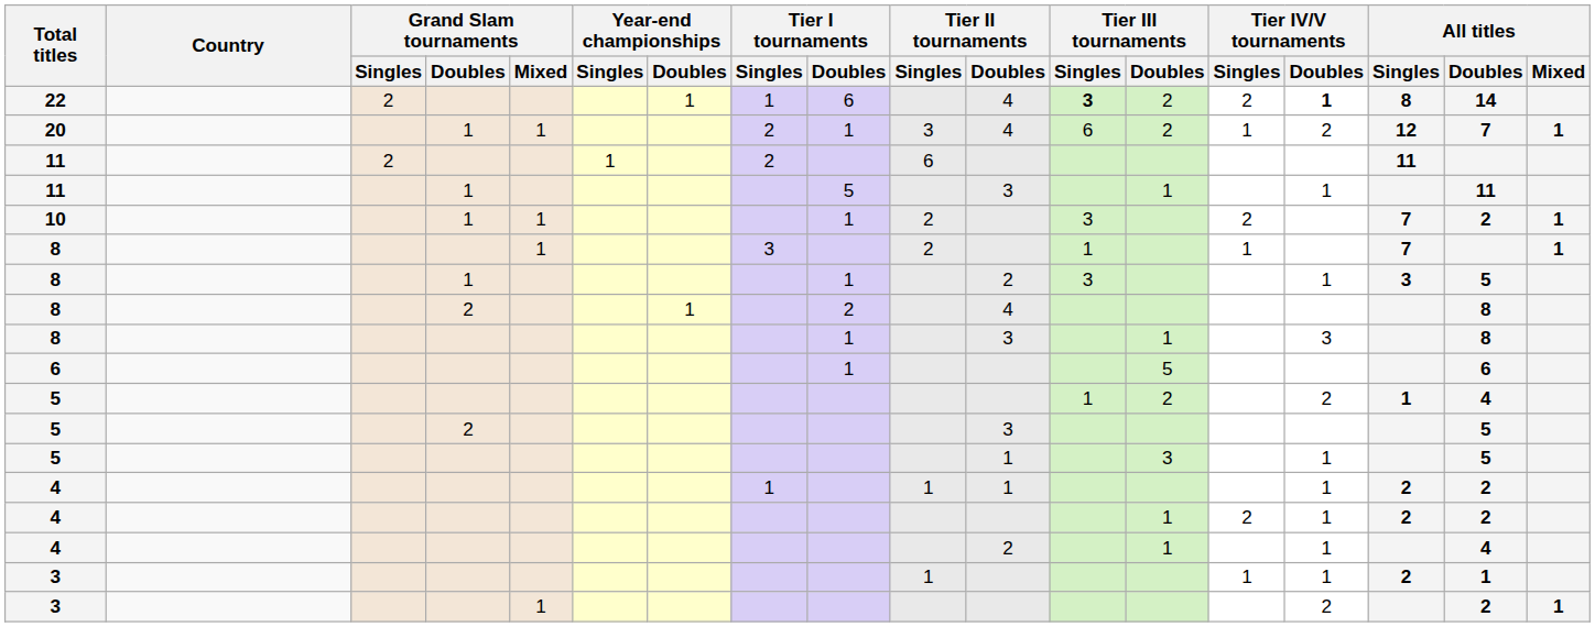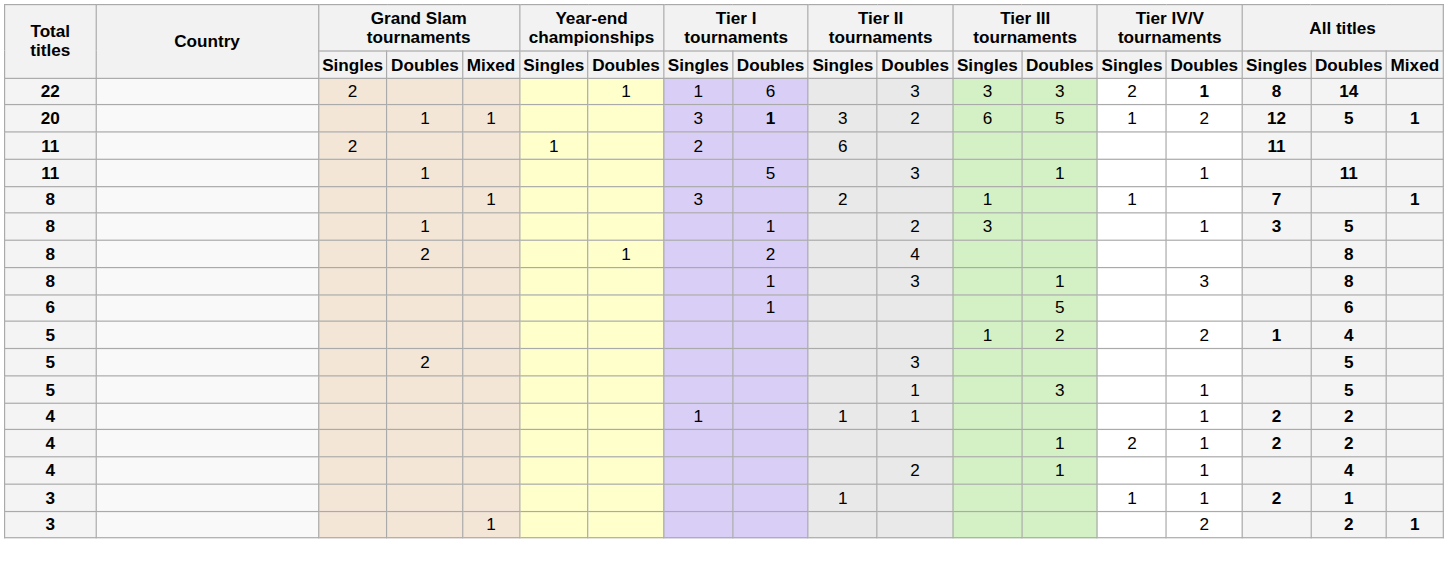22 | Tier II tournaments / Doubles: 4 -> 3
22 | Tier III tournaments / Singles: bold -> normal
22 | Tier III tournaments / Doubles: 2 -> 3
20 | Tier I tournaments / Singles: 2 -> 3
20 | Tier I tournaments / Doubles: normal -> bold
20 | Tier II tournaments / Doubles: 4 -> 2
20 | Tier III tournaments / Doubles: 2 -> 5
20 | All titles / Doubles: 7 -> 5
- row: 10 | 1 | 1 | 1 | 2 | 3 | 2 | 7 | 2 | 1
